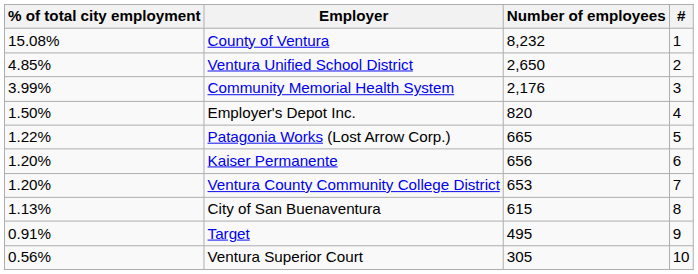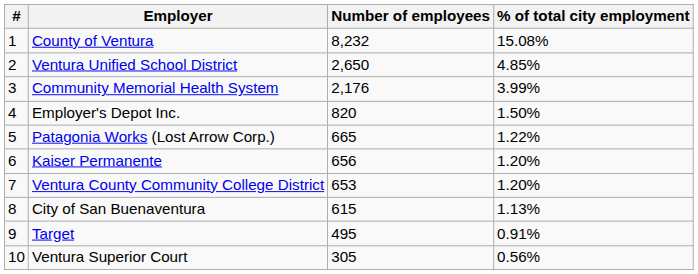columns swapped: # <-> % of total city employment
